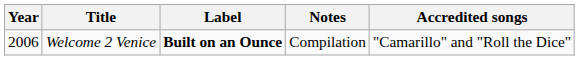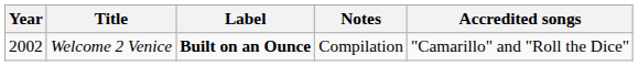Welcome 2 Venice | Year: 2006 -> 2002
